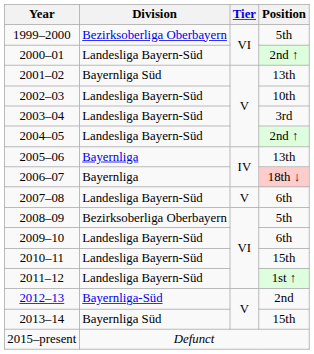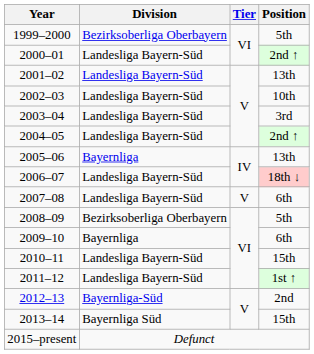2001–02 | Division: Bayernliga Süd -> Landesliga Bayern-Süd
2006–07 | Division: Bayernliga -> Landesliga Bayern-Süd
2009–10 | Division: Landesliga Bayern-Süd -> Bayernliga
